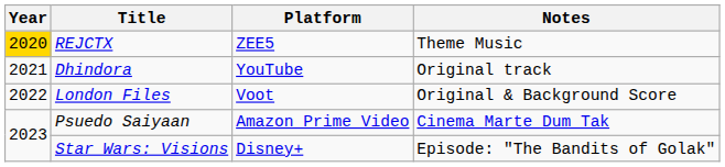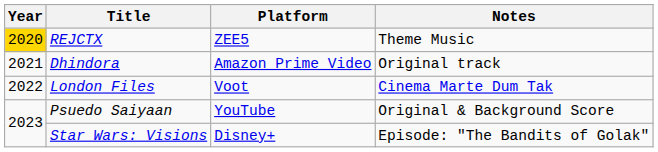Dhindora | Platform: YouTube -> Amazon Prime Video
London Files | Notes: Original & Background Score -> Cinema Marte Dum Tak
Psuedo Saiyaan | Platform: Amazon Prime Video -> YouTube
Psuedo Saiyaan | Notes: Cinema Marte Dum Tak -> Original & Background Score
